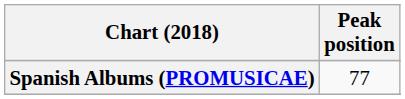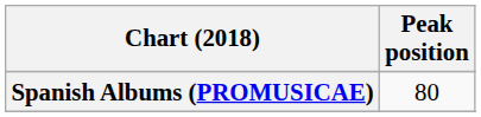Spanish Albums (PROMUSICAE) | Peak position: 77 -> 80
